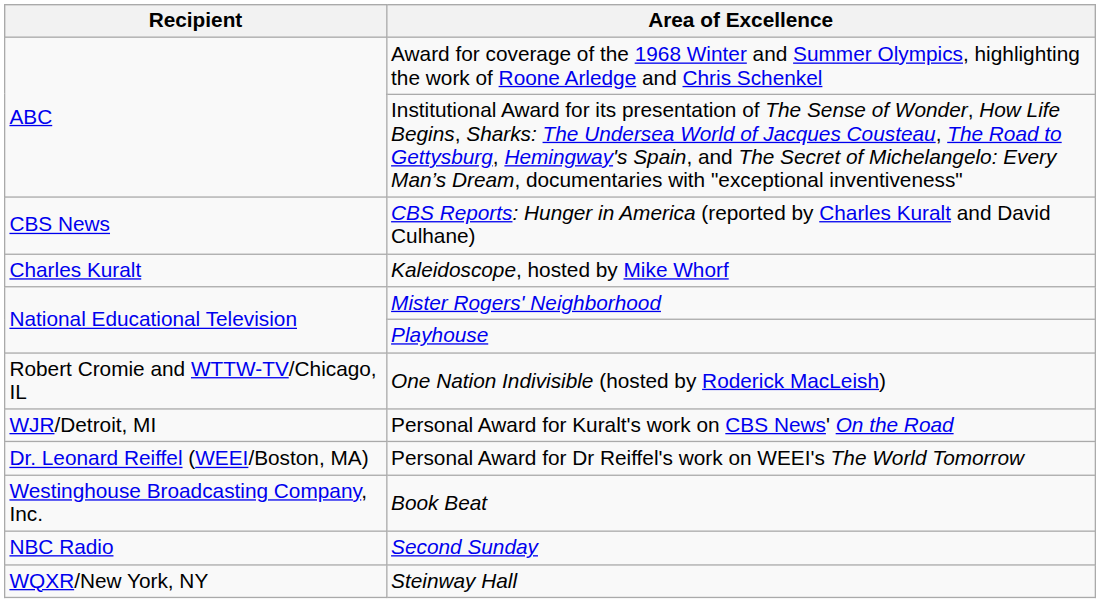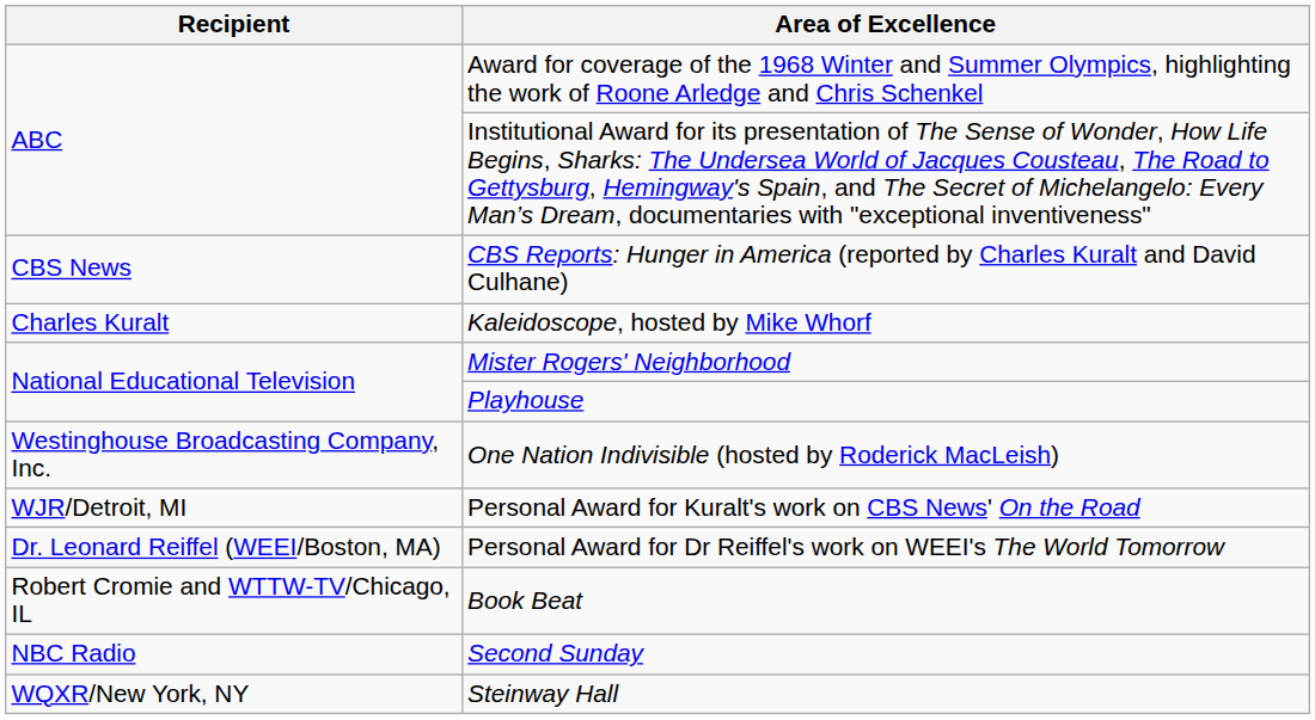One Nation Indivisible (hosted by Roderick MacLeish) | Recipient: Robert Cromie and WTTW-TV/Chicago, IL -> Westinghouse Broadcasting Company, Inc.
Book Beat | Recipient: Westinghouse Broadcasting Company, Inc. -> Robert Cromie and WTTW-TV/Chicago, IL
